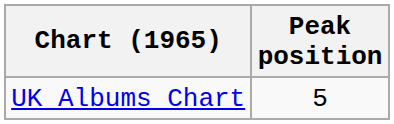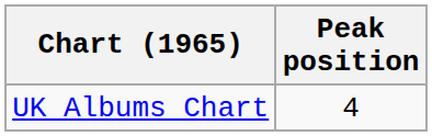UK Albums Chart | Peak position: 5 -> 4
